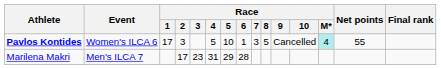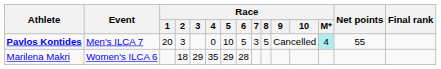Pavlos Kontides | Event: Women's ILCA 6 -> Men's ILCA 7
Pavlos Kontides | Race / 1: 17 -> 20
Pavlos Kontides | Race / 4: 5 -> 0
Pavlos Kontides | Race / 6: 1 -> 5
Marilena Makri | Event: Men's ILCA 7 -> Women's ILCA 6
Marilena Makri | Race / 2: 17 -> 18
Marilena Makri | Race / 3: 23 -> 29
Marilena Makri | Race / 4: 31 -> 35
